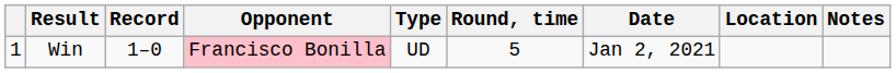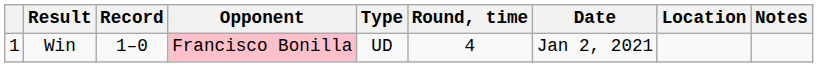Win | Round, time: 5 -> 4
